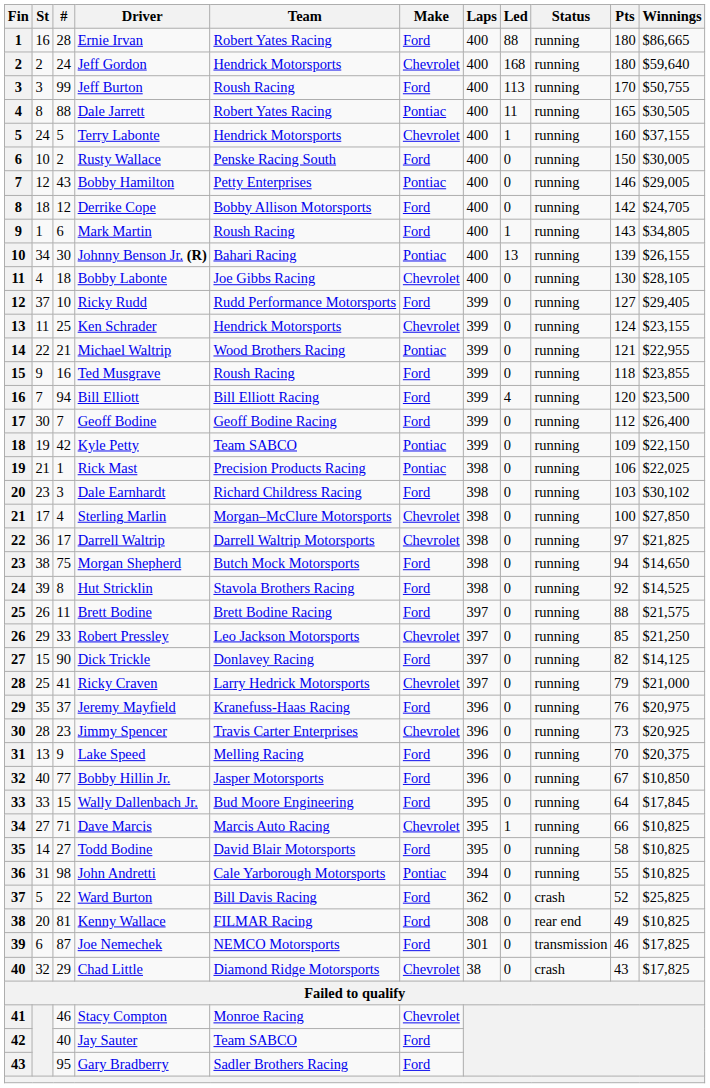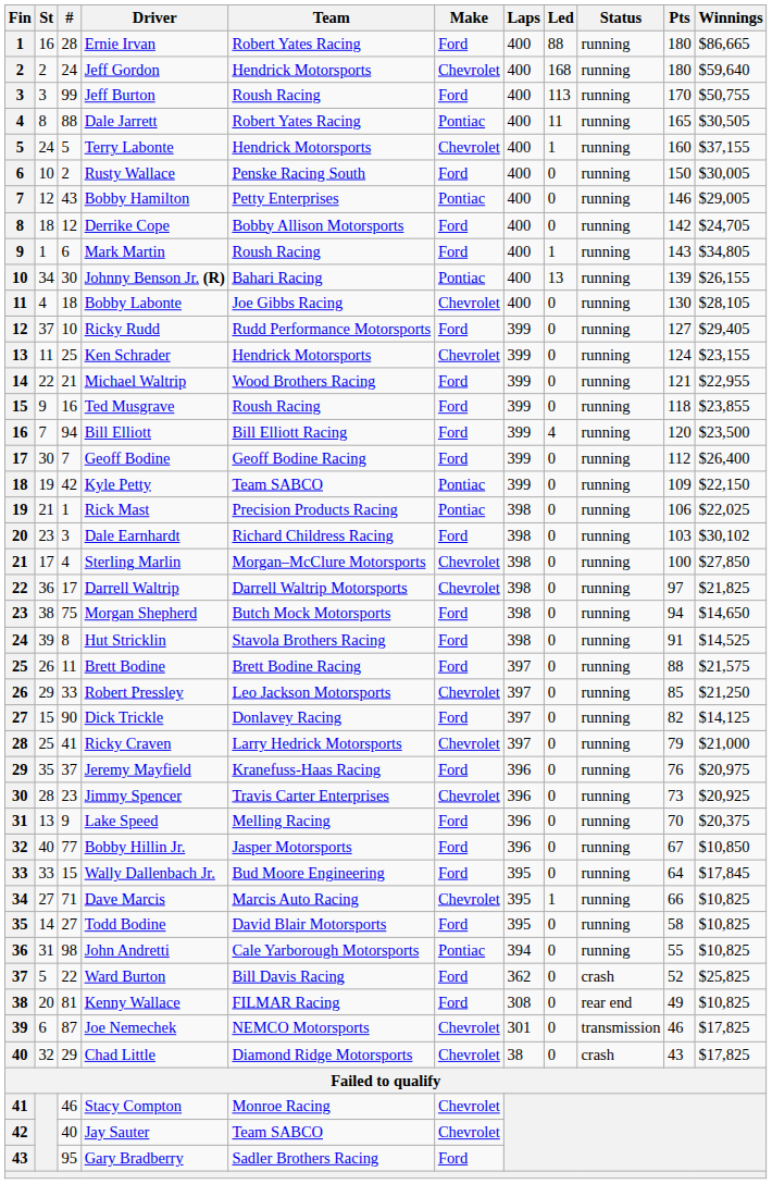Michael Waltrip | Make: Pontiac -> Ford
Hut Stricklin | Pts: 92 -> 91
Joe Nemechek | Make: Ford -> Chevrolet
Jay Sauter | Make: Ford -> Chevrolet
